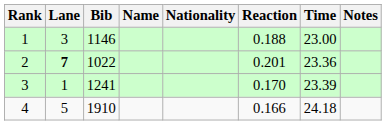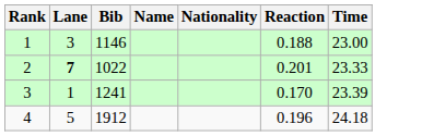- column: Notes
2 | Time: 23.36 -> 23.33
4 | Bib: 1910 -> 1912
4 | Reaction: 0.166 -> 0.196
